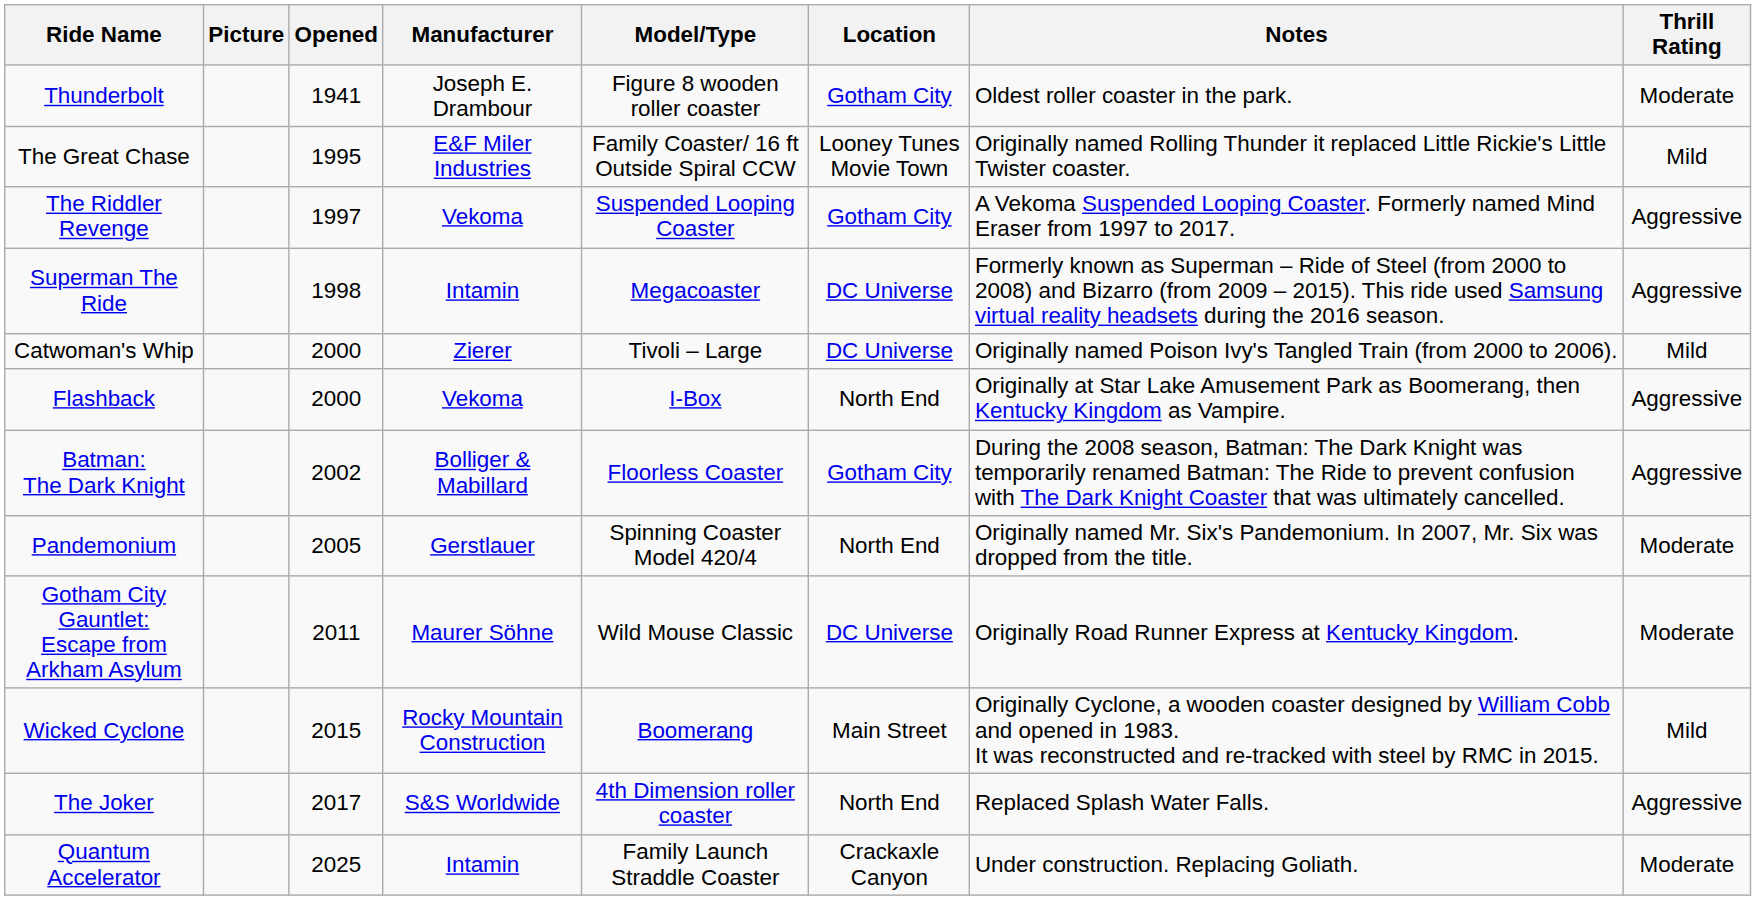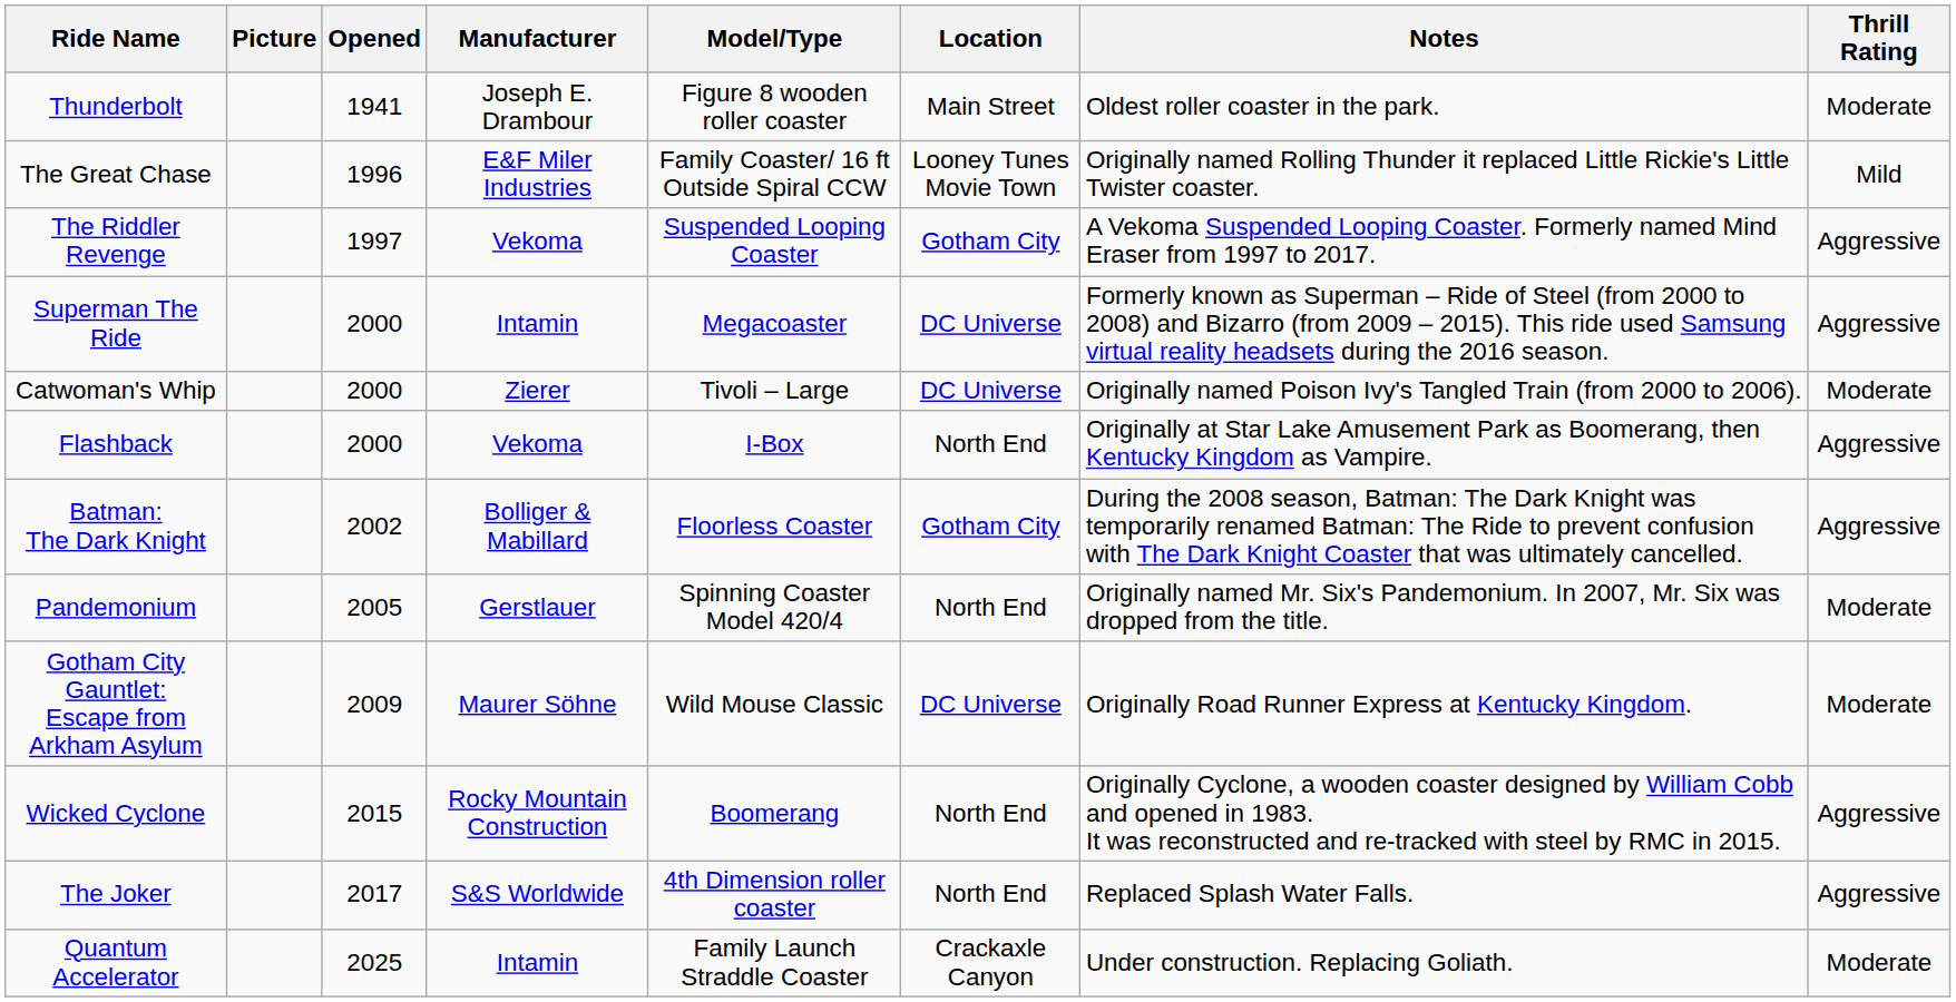Thunderbolt | Location: Gotham City -> Main Street
The Great Chase | Opened: 1995 -> 1996
Superman The Ride | Opened: 1998 -> 2000
Catwoman's Whip | Thrill Rating: Mild -> Moderate
Gotham City Gauntlet: Escape from Arkham Asylum | Opened: 2011 -> 2009
Wicked Cyclone | Location: Main Street -> North End
Wicked Cyclone | Thrill Rating: Mild -> Aggressive
